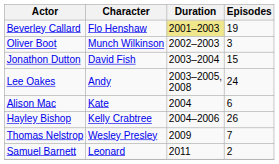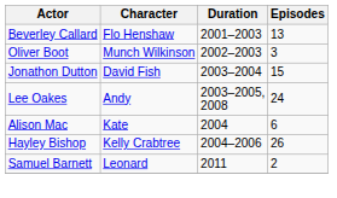Beverley Callard | Duration: khaki background -> no background
Beverley Callard | Episodes: 19 -> 13
- row: Thomas Nelstrop | Wesley Presley | 2009 | 7
